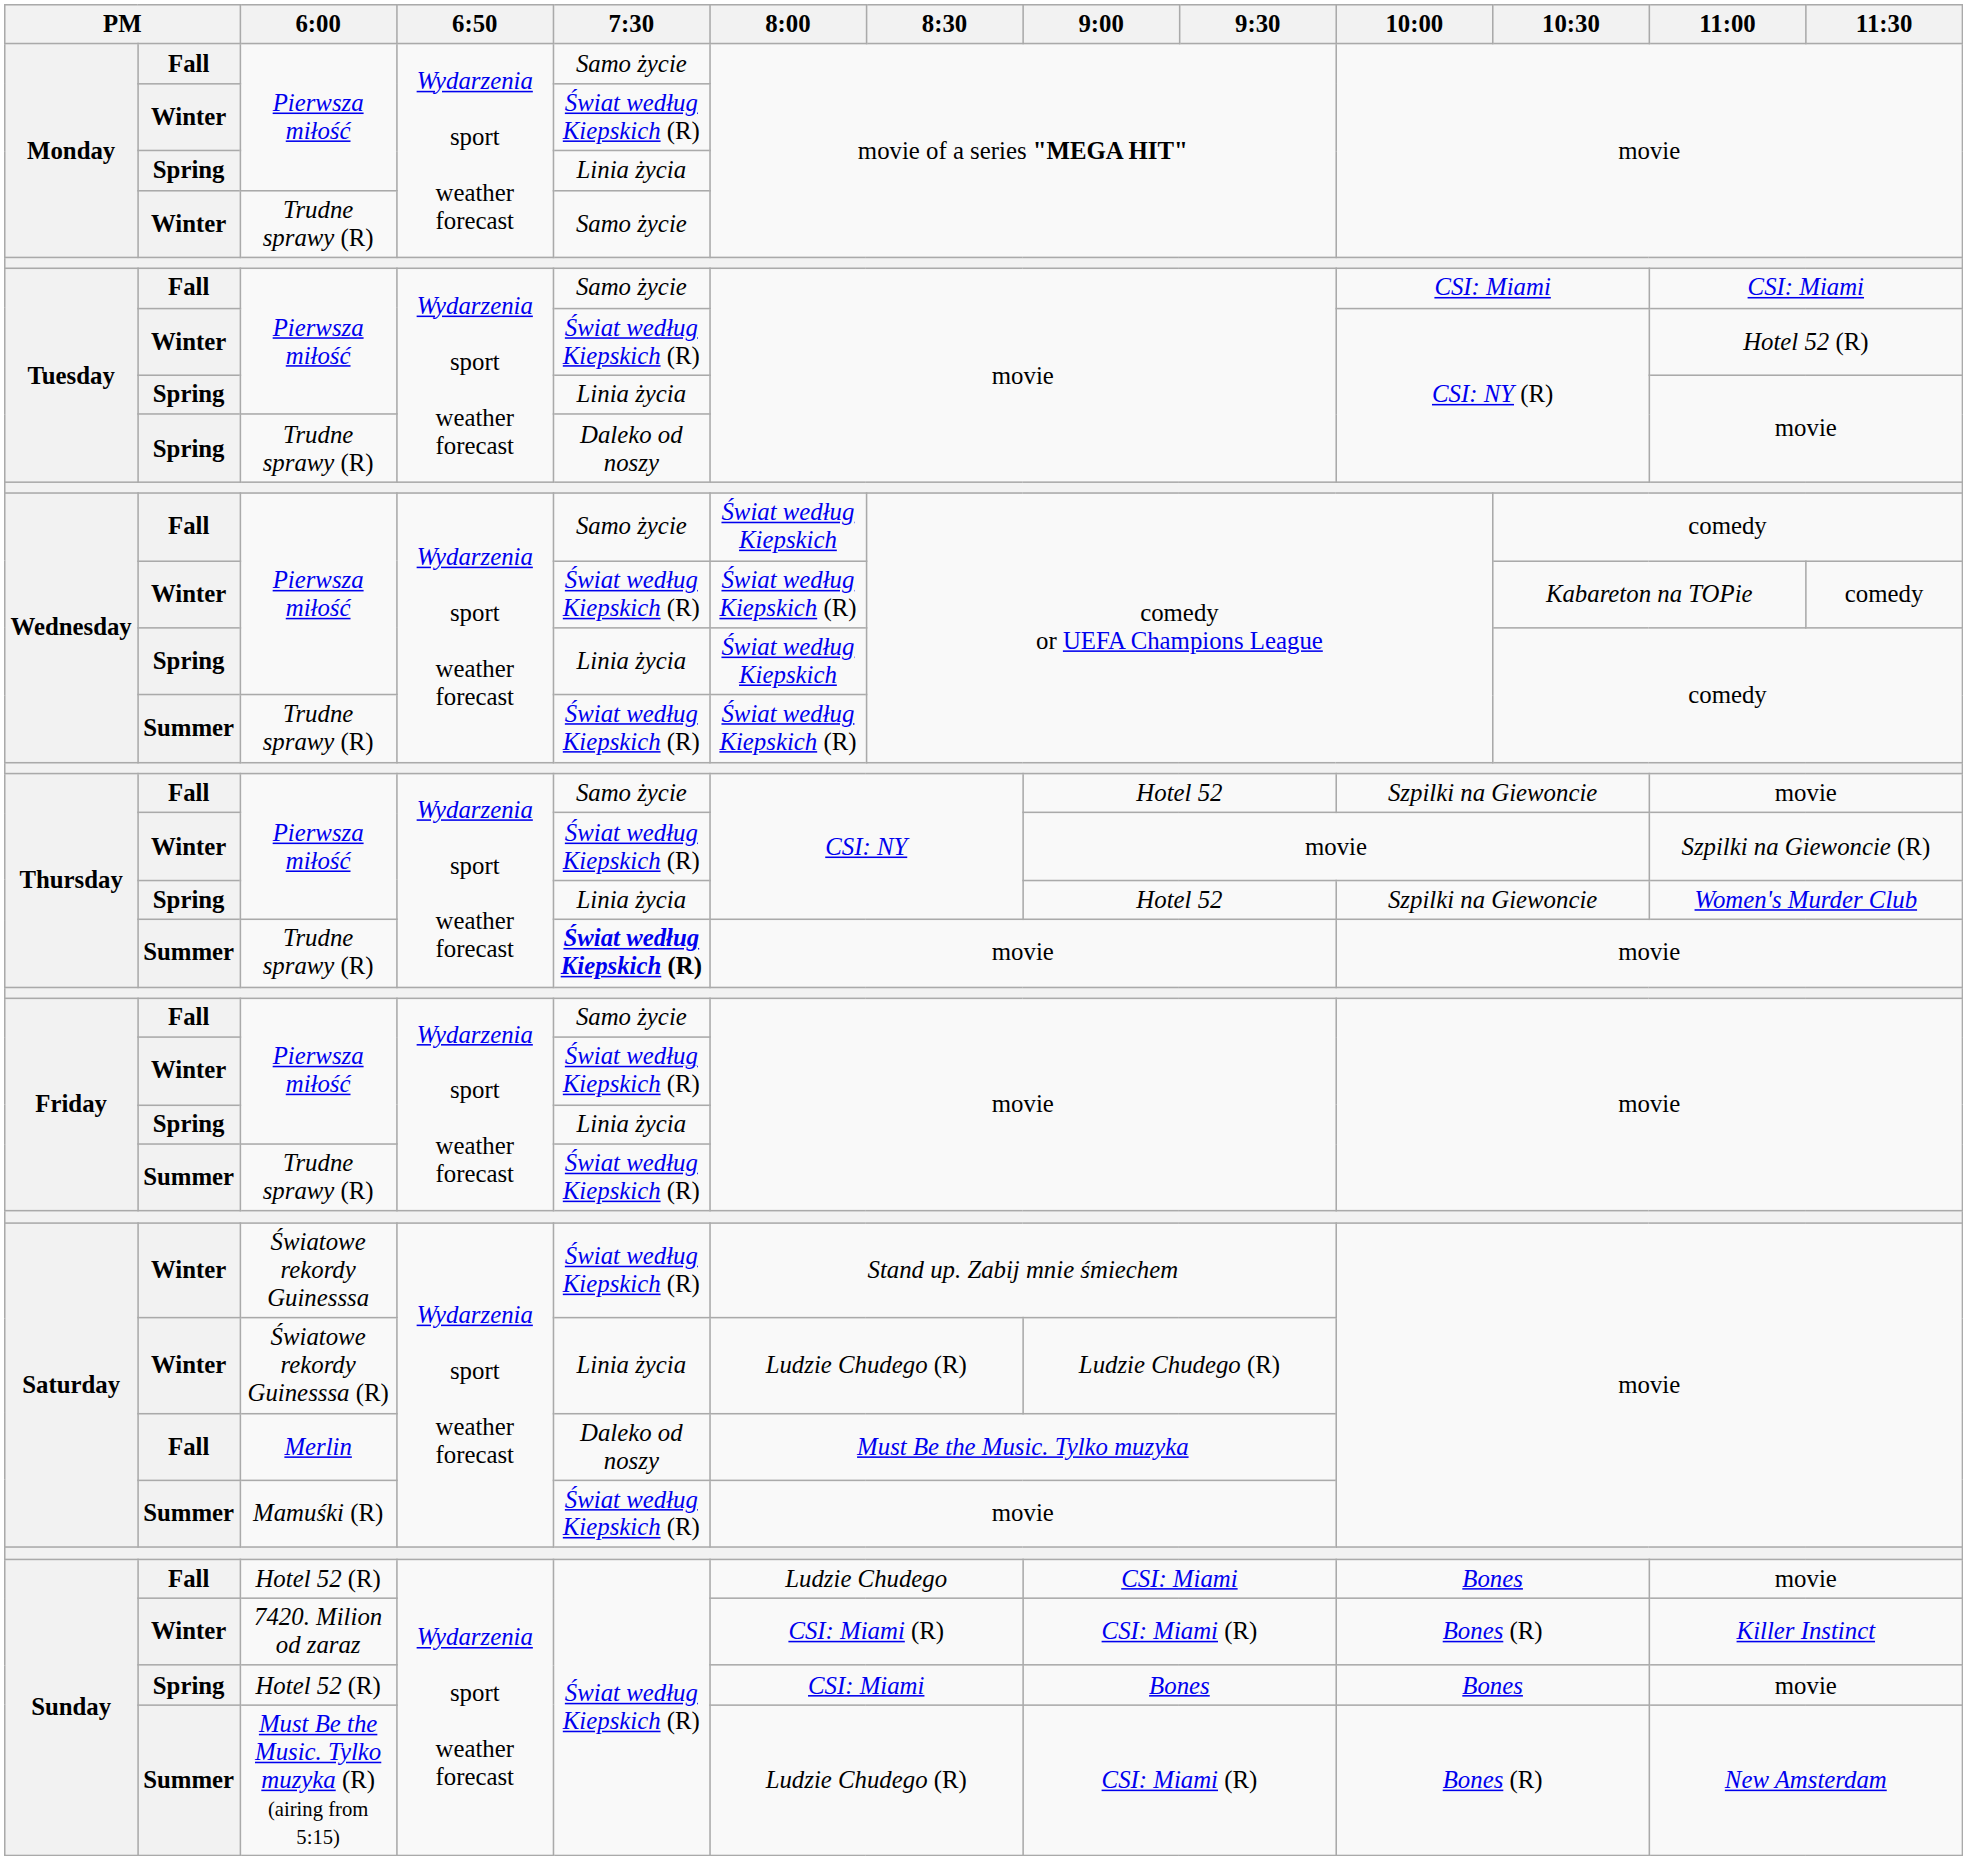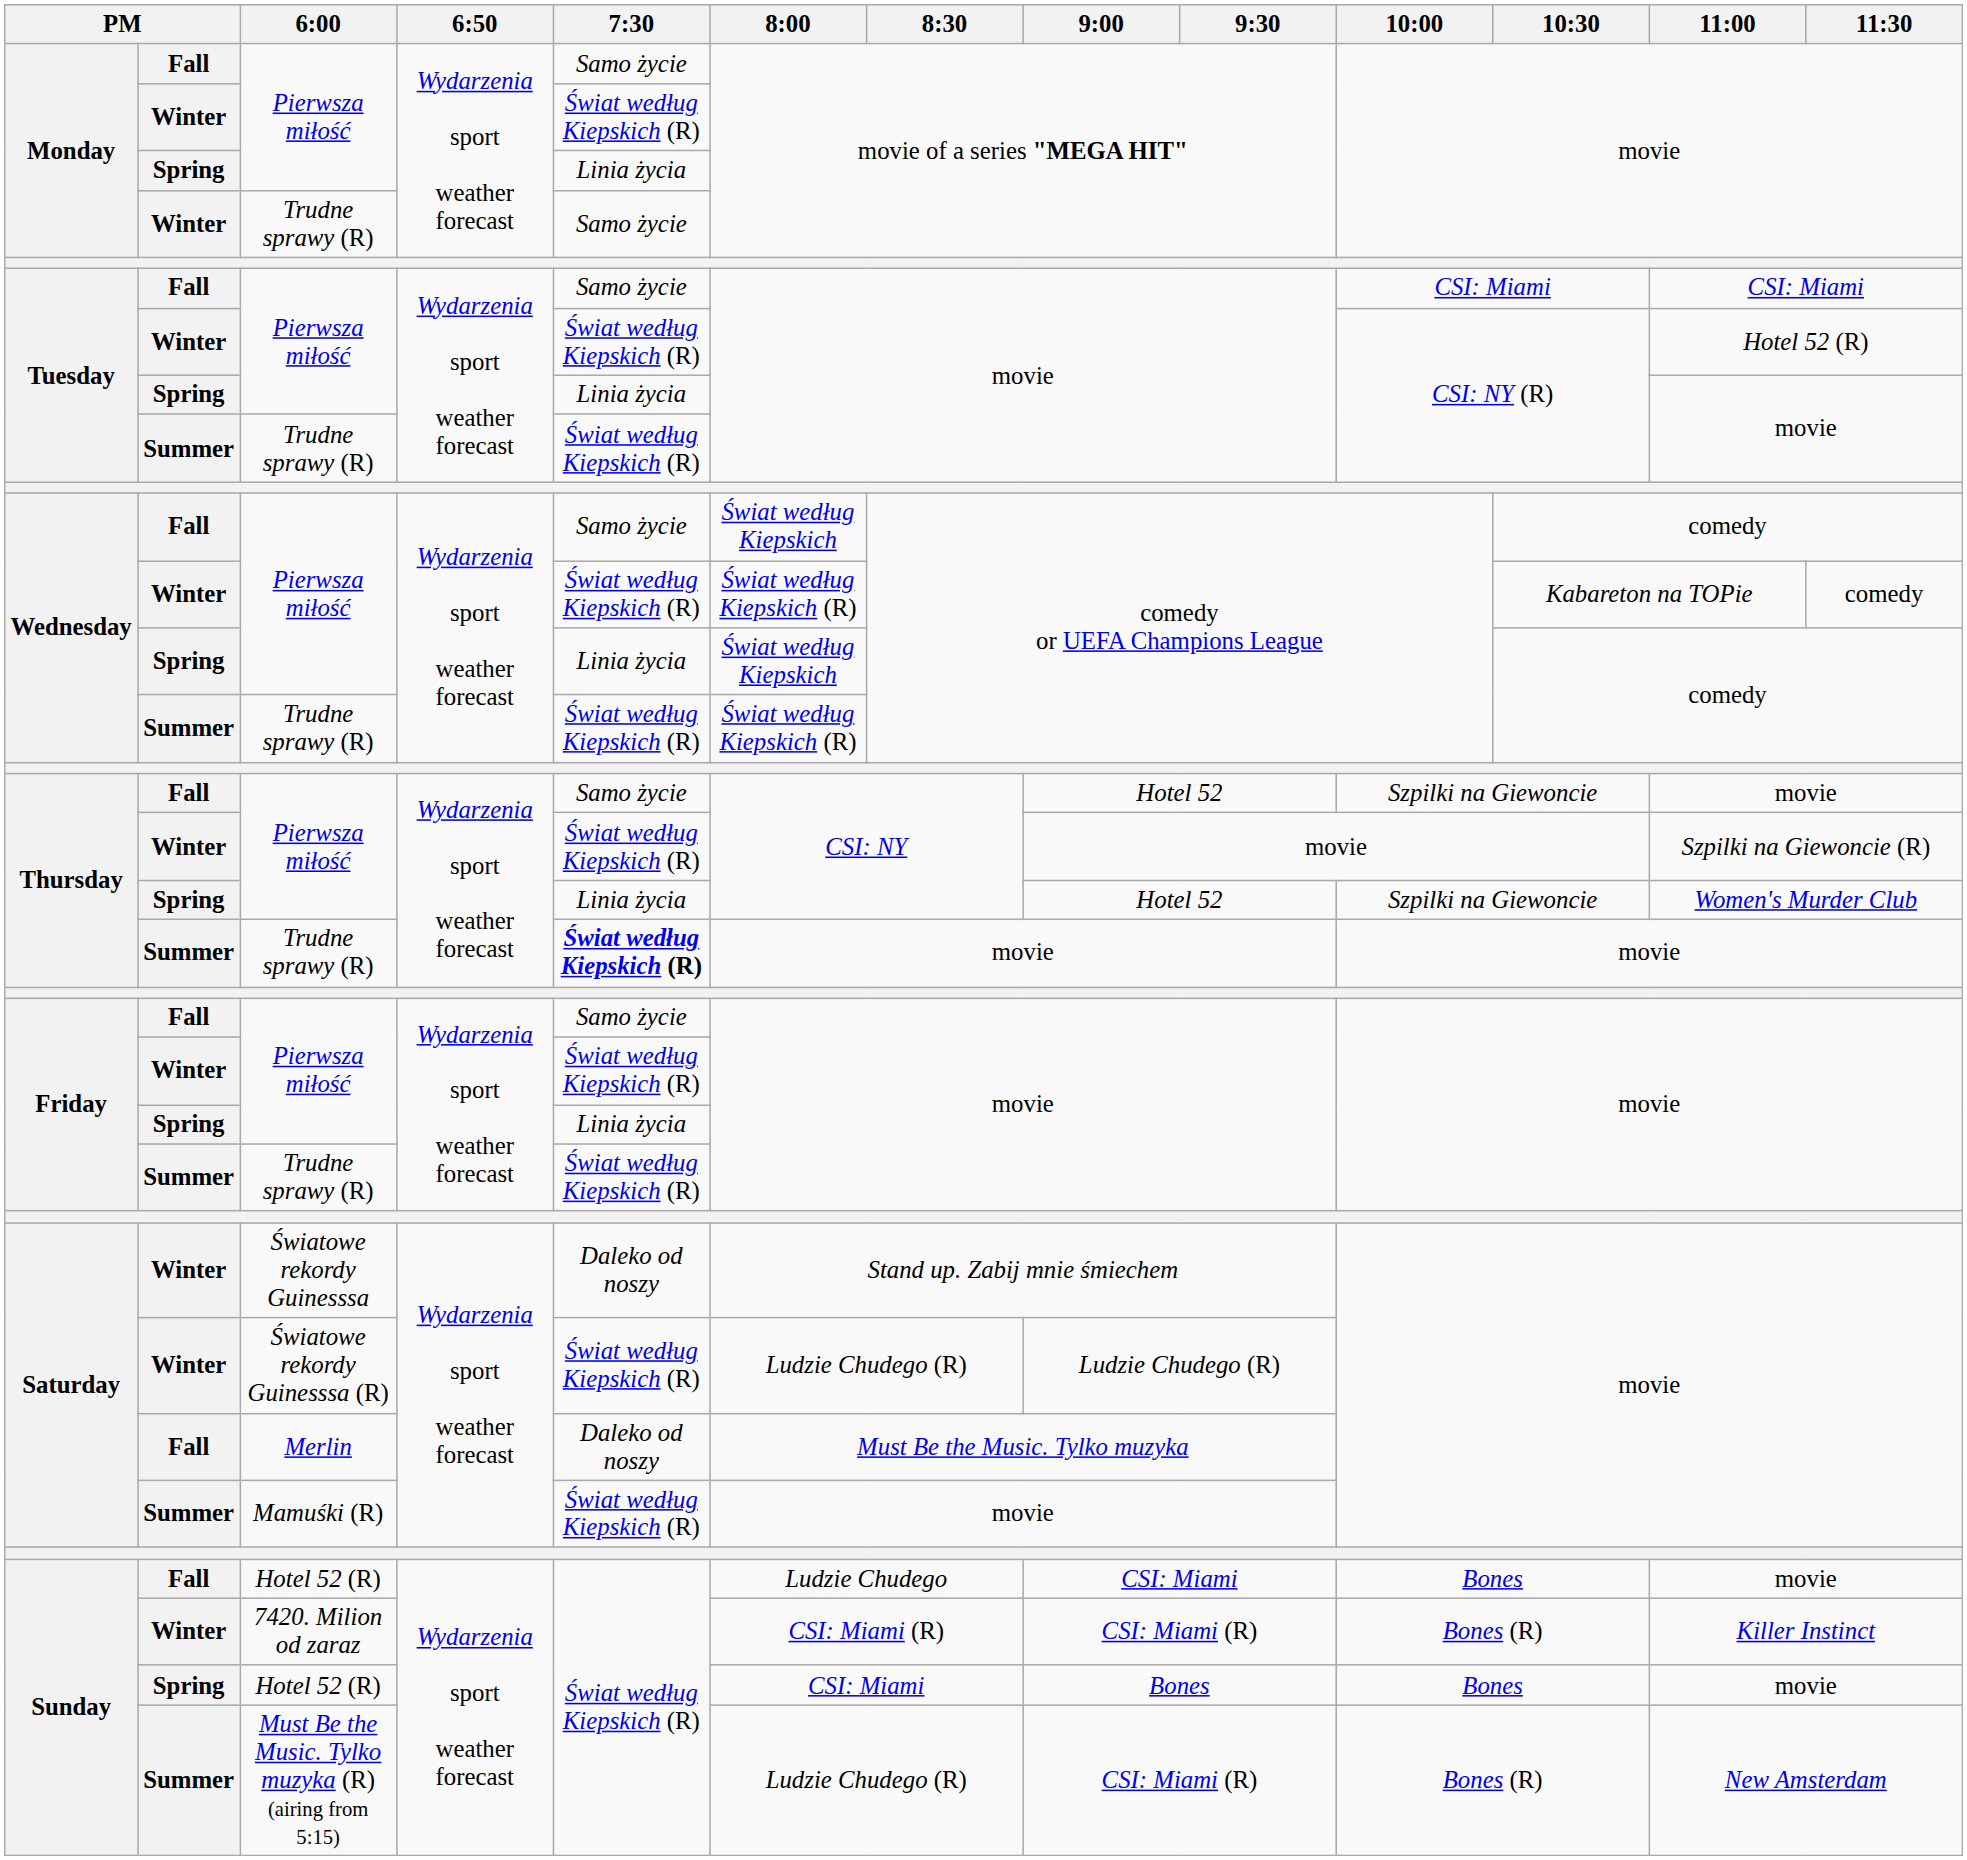Tuesday / Trudne sprawy (R) | column 2: Spring -> Summer
Tuesday / Trudne sprawy (R) | 7:30: Daleko od noszy -> Świat według Kiepskich (R)
Światowe rekordy Guinesssa | 7:30: Świat według Kiepskich (R) -> Daleko od noszy
Światowe rekordy Guinesssa (R) | 7:30: Linia życia -> Świat według Kiepskich (R)
